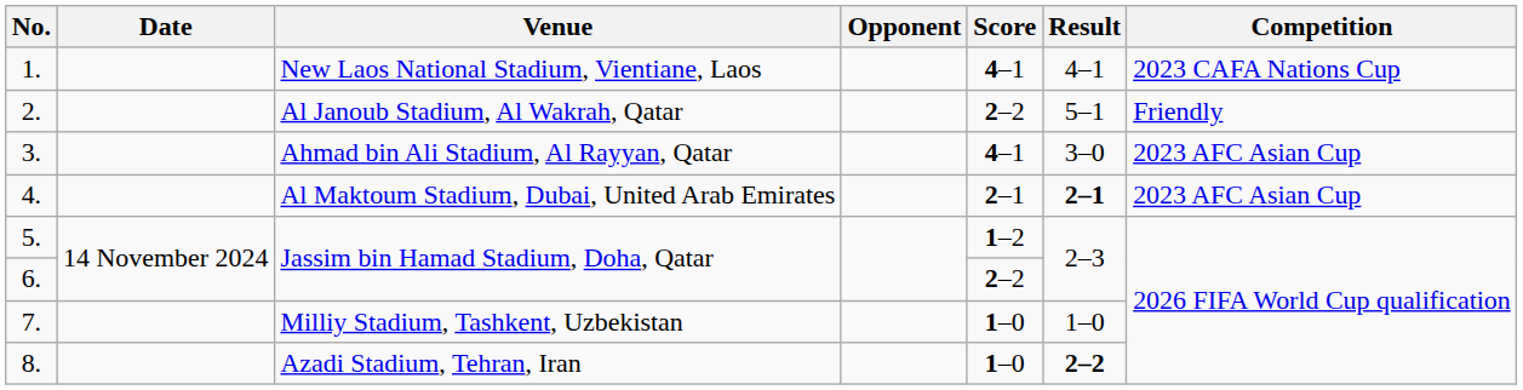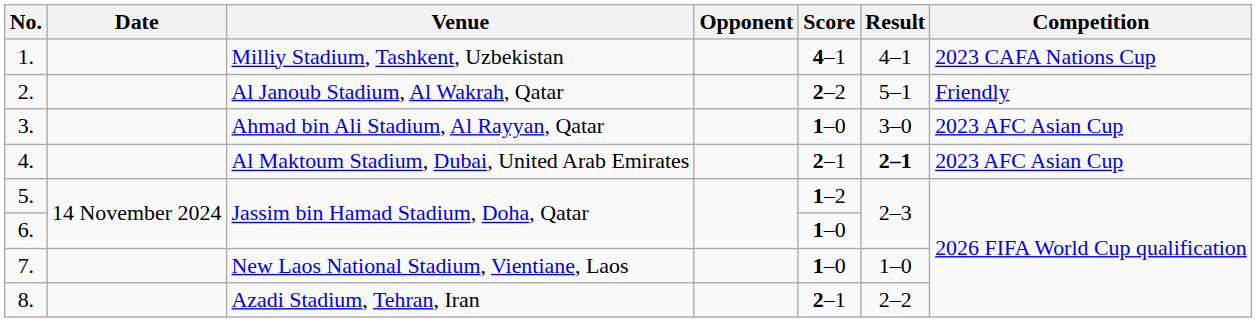1. | Venue: New Laos National Stadium, Vientiane, Laos -> Milliy Stadium, Tashkent, Uzbekistan
3. | Score: 4–1 -> 1–0
6. | Score: 2–2 -> 1–0
7. | Venue: Milliy Stadium, Tashkent, Uzbekistan -> New Laos National Stadium, Vientiane, Laos
8. | Score: 1–0 -> 2–1
8. | Result: bold -> normal
